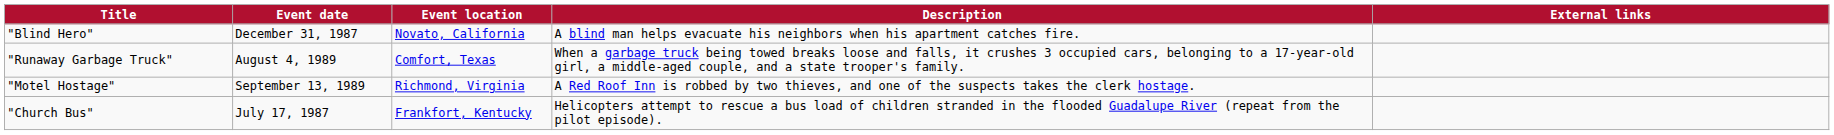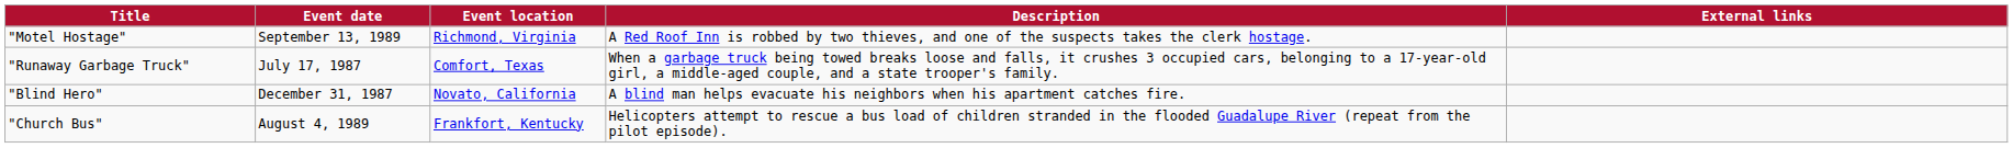rows swapped: "Blind Hero" <-> "Motel Hostage"
"Runaway Garbage Truck" | Event date: August 4, 1989 -> July 17, 1987
"Church Bus" | Event date: July 17, 1987 -> August 4, 1989
